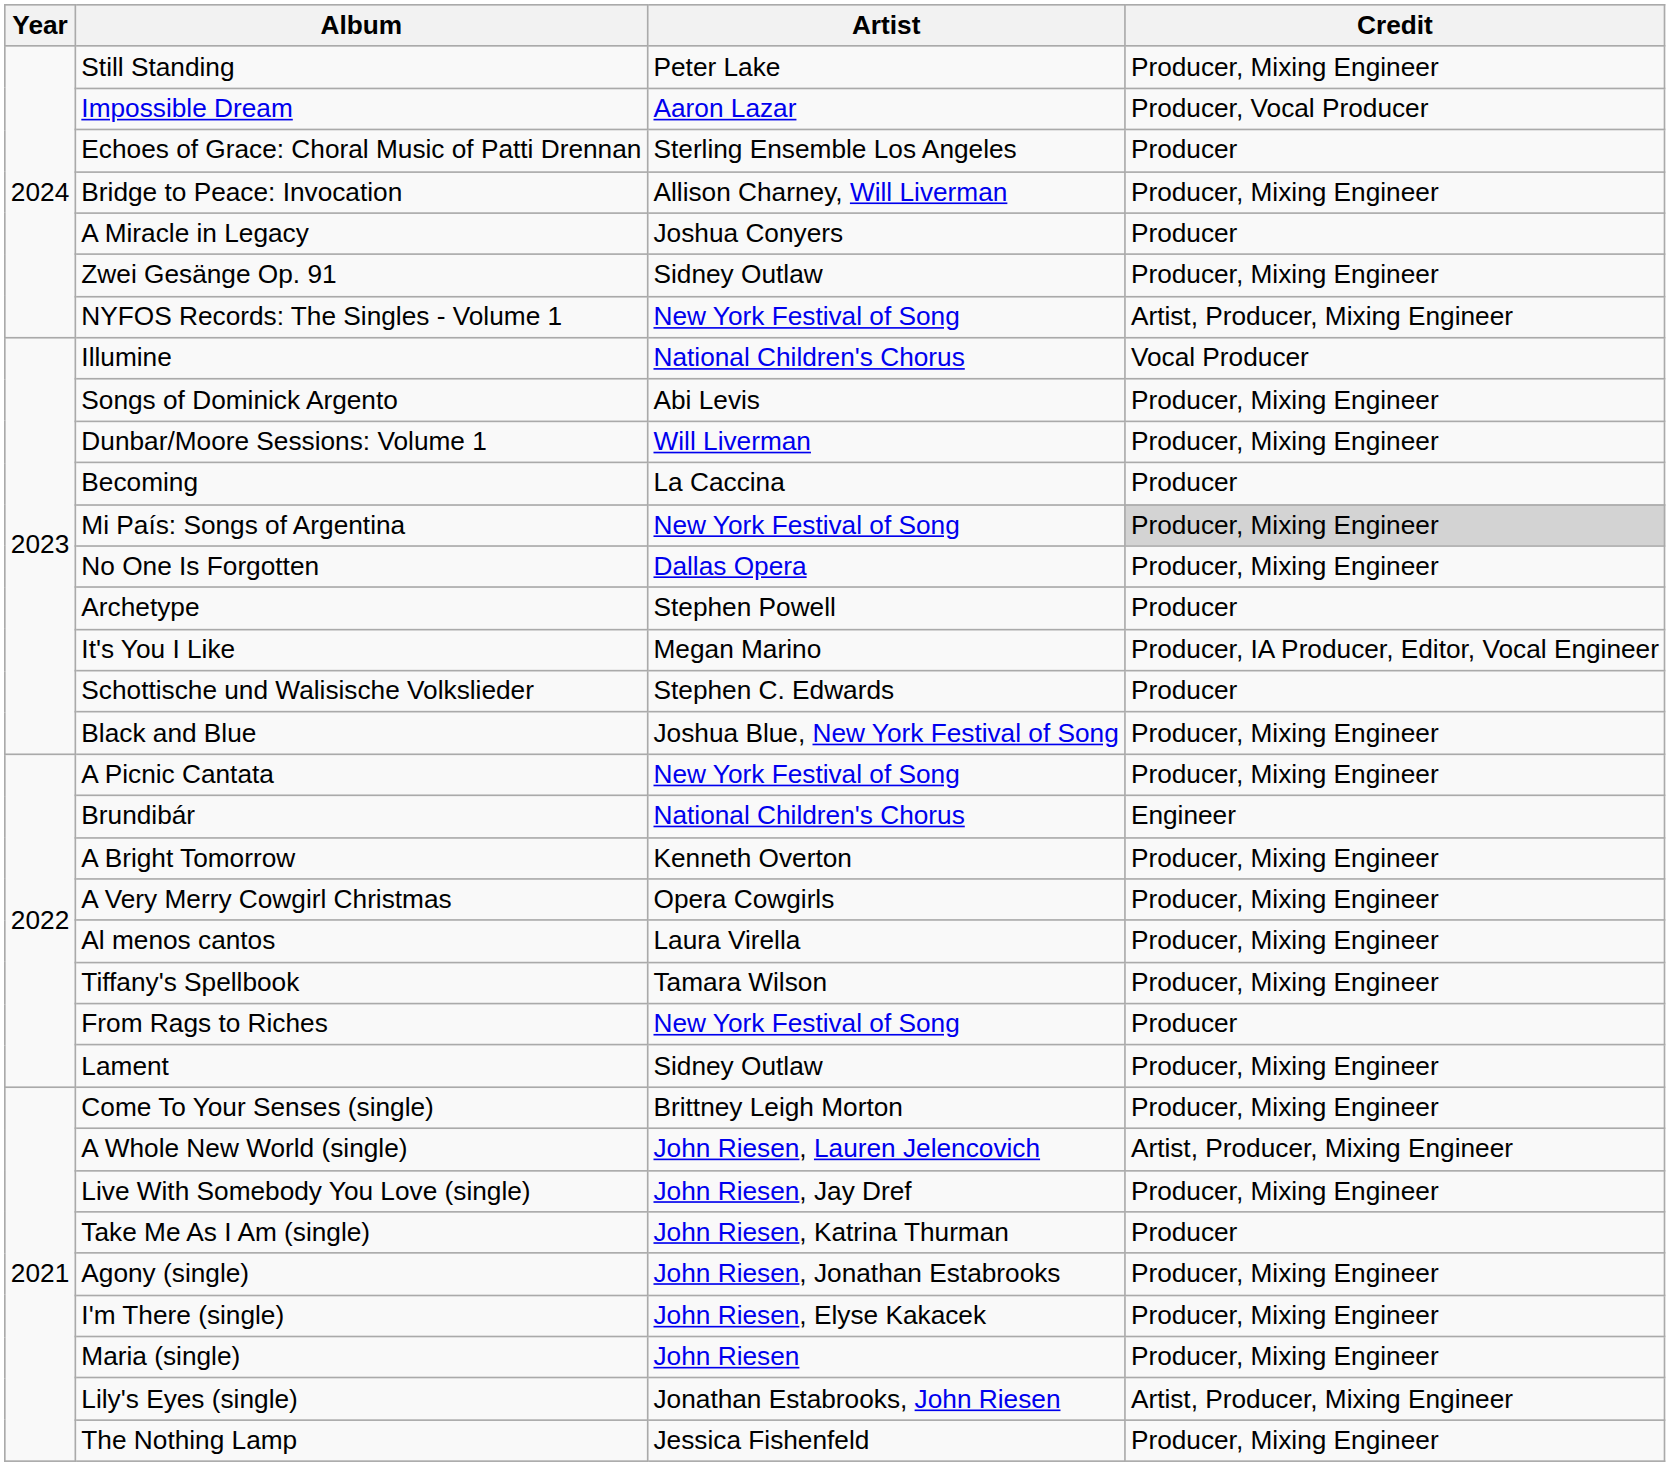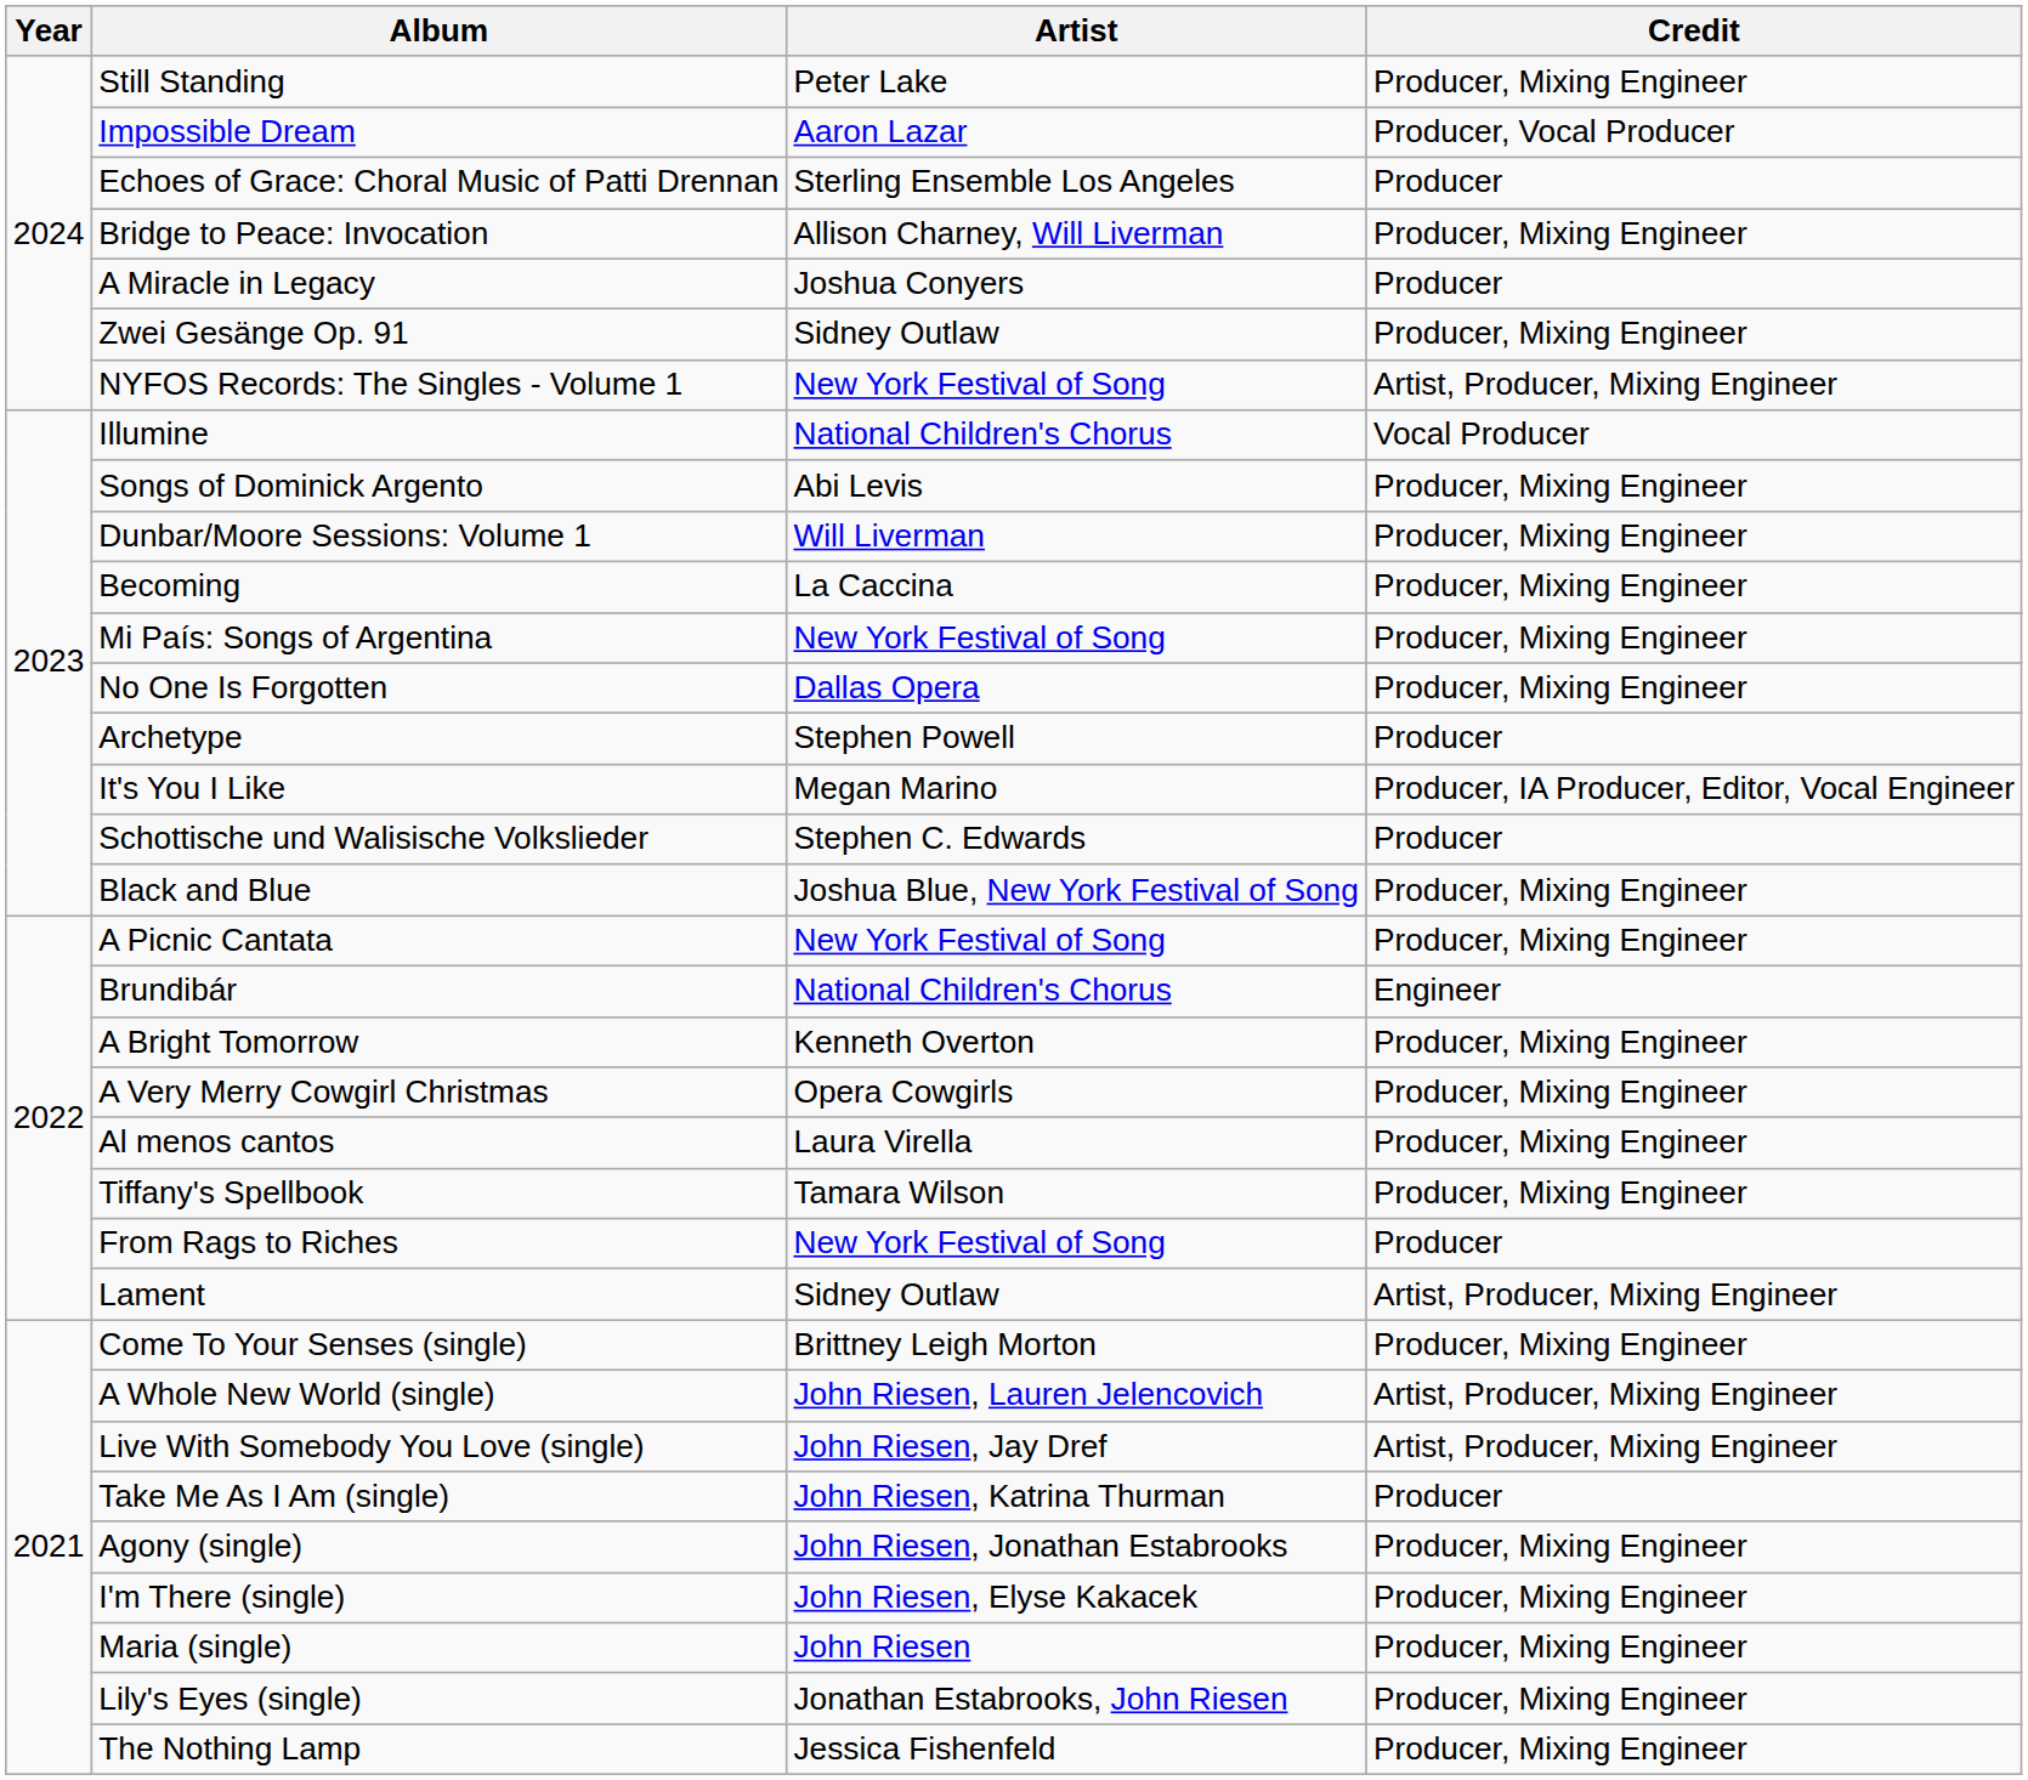Becoming | Credit: Producer -> Producer, Mixing Engineer
Mi País: Songs of Argentina | Credit: lightgrey background -> no background
Lament | Credit: Producer, Mixing Engineer -> Artist, Producer, Mixing Engineer
Live With Somebody You Love (single) | Credit: Producer, Mixing Engineer -> Artist, Producer, Mixing Engineer
Lily's Eyes (single) | Credit: Artist, Producer, Mixing Engineer -> Producer, Mixing Engineer
